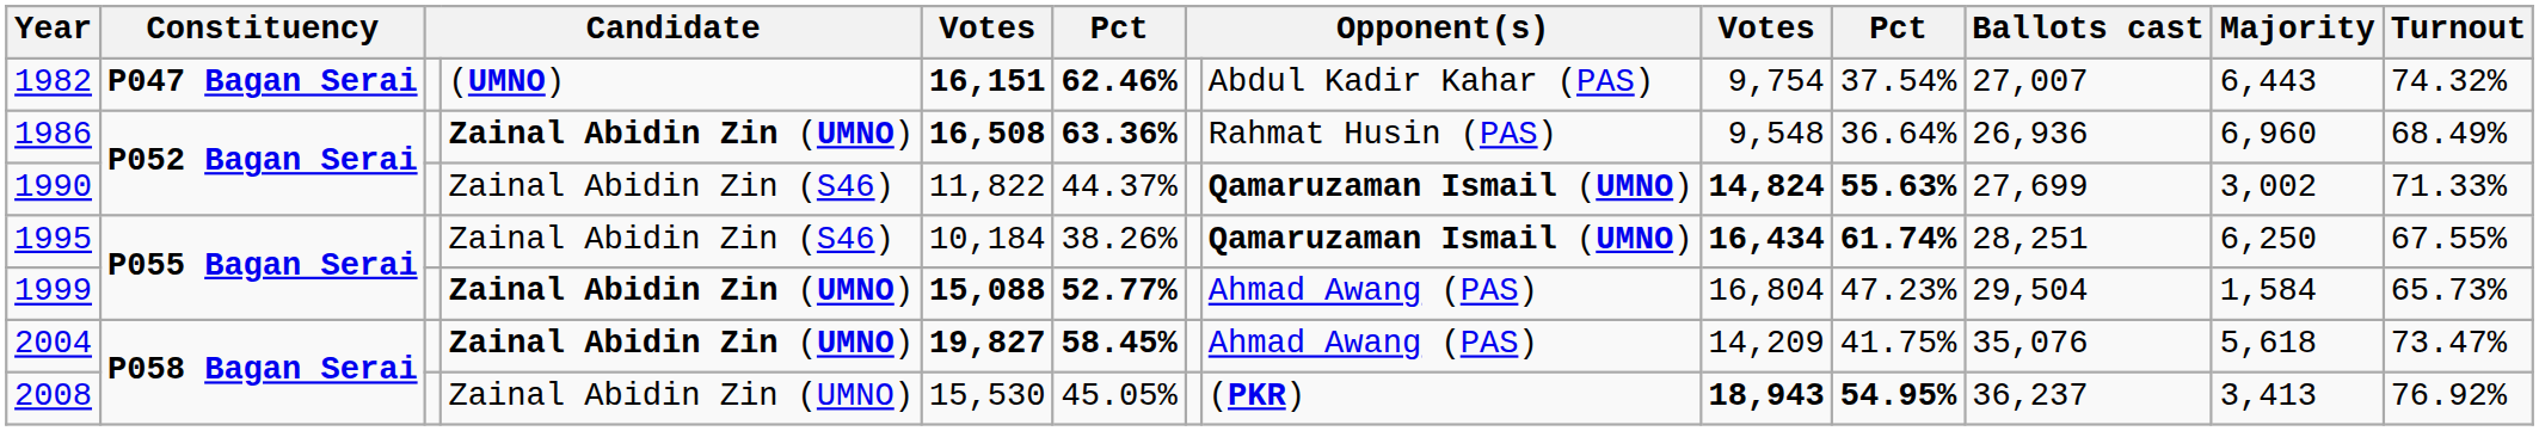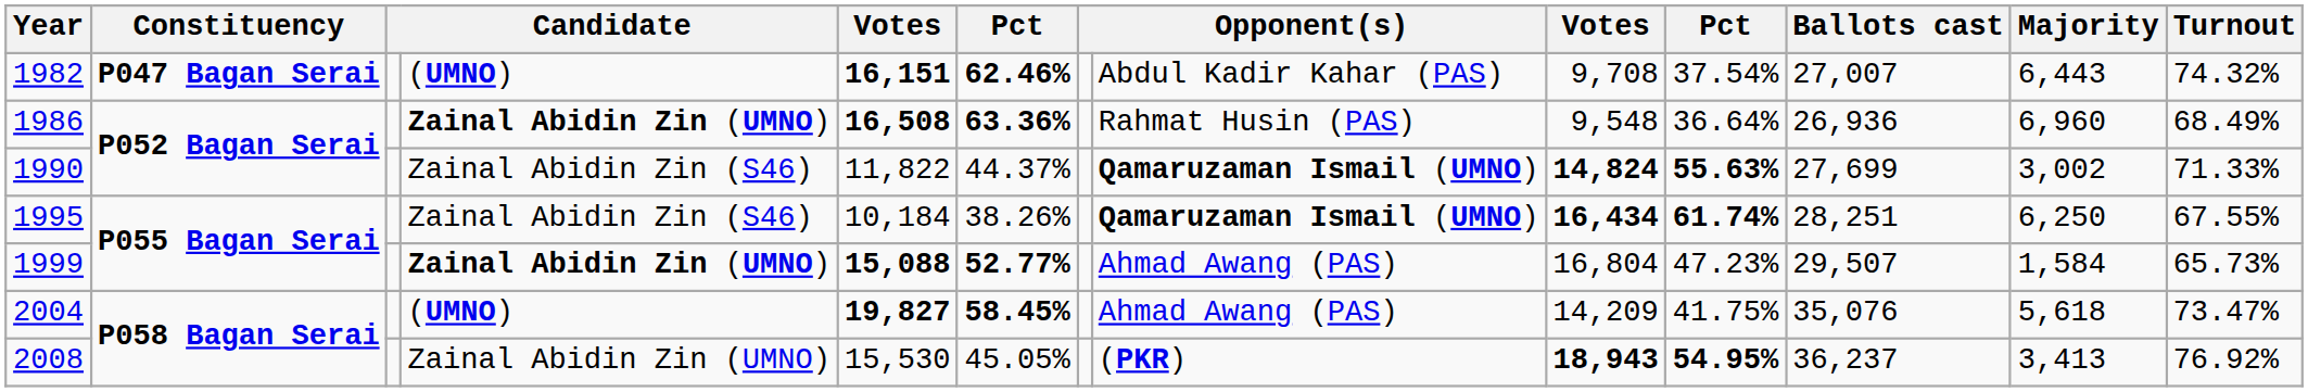1982 | column 9: 9,754 -> 9,708
1999 | Ballots cast: 29,504 -> 29,507
2004 | column 4: Zainal Abidin Zin (UMNO) -> (UMNO)
